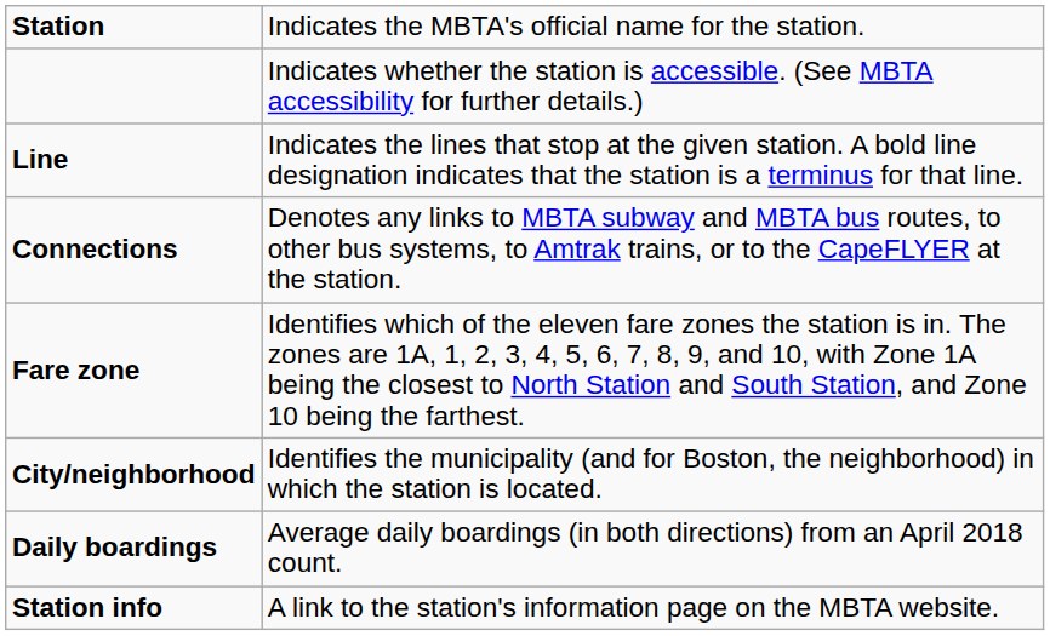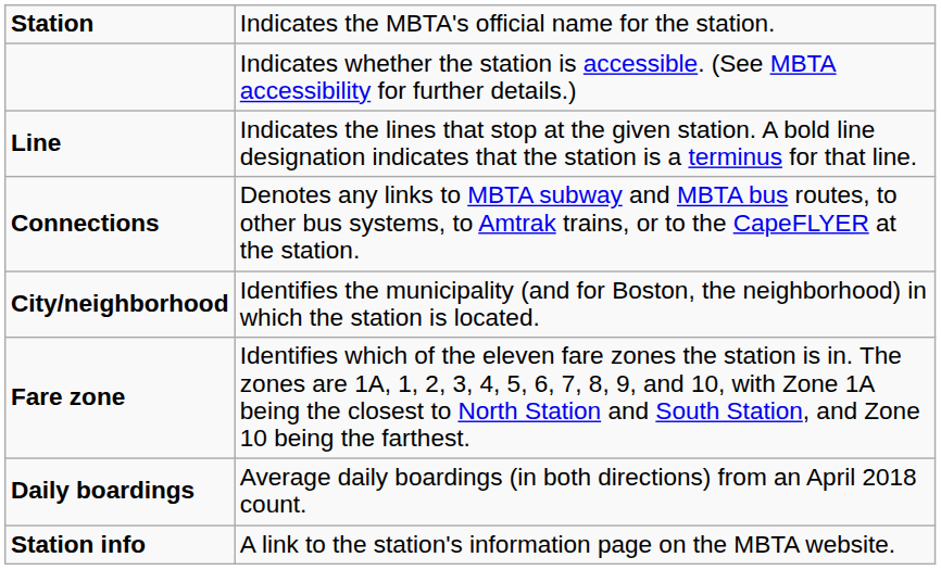rows swapped: City/neighborhood <-> Fare zone
